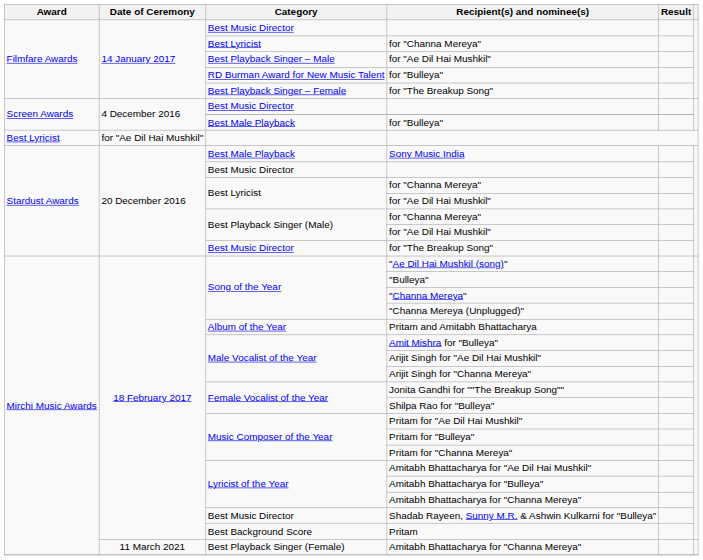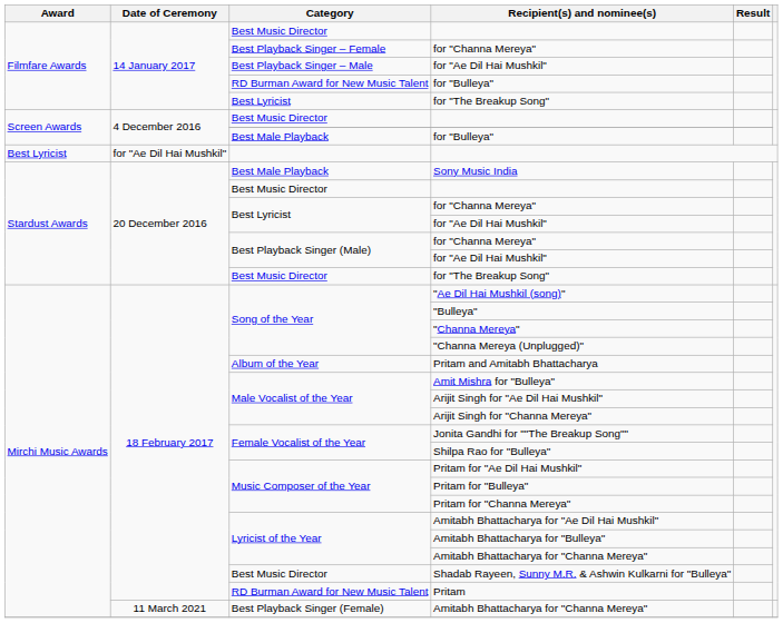14 January 2017 / for "Channa Mereya" | Category: Best Lyricist -> Best Playback Singer – Female
14 January 2017 / for "The Breakup Song" | Category: Best Playback Singer – Female -> Best Lyricist
Pritam | Category: Best Background Score -> RD Burman Award for New Music Talent
